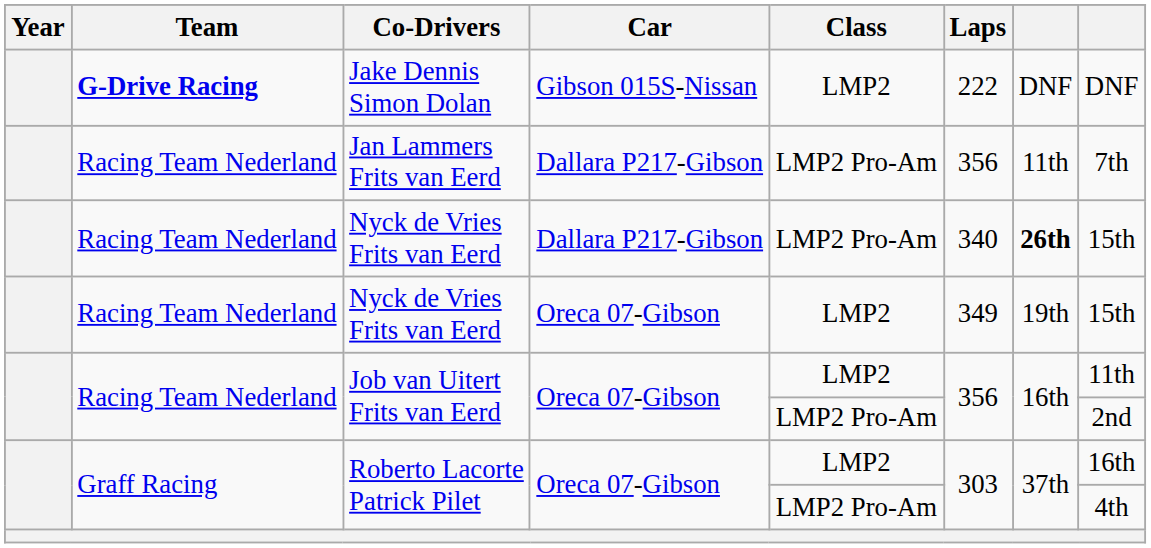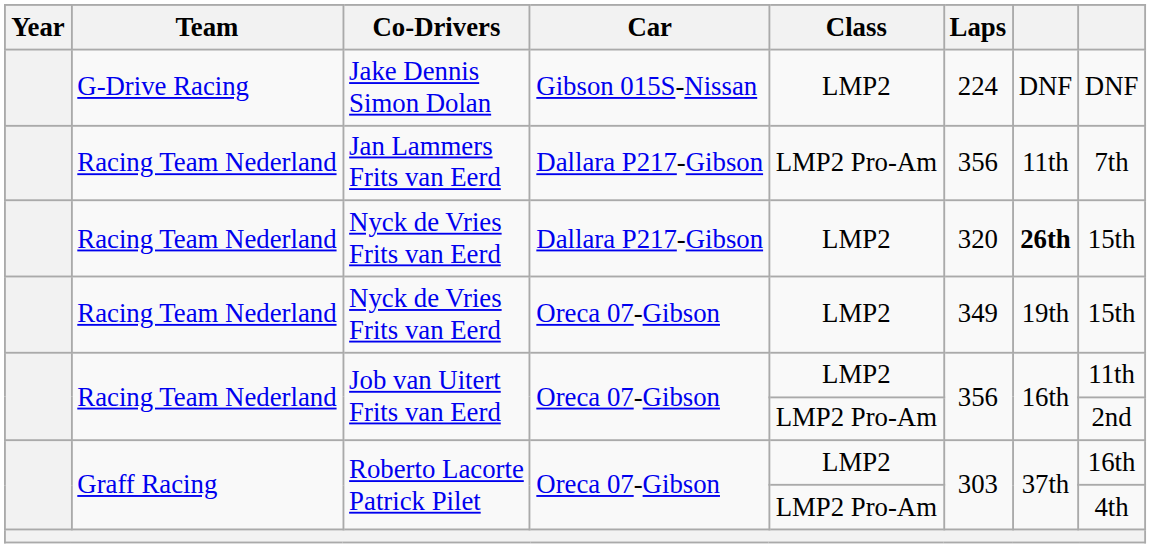Jake Dennis Simon Dolan | Team: bold -> normal
Jake Dennis Simon Dolan | Laps: 222 -> 224
Nyck de Vries Frits van Eerd / Dallara P217-Gibson | Class: LMP2 Pro-Am -> LMP2
Nyck de Vries Frits van Eerd / Dallara P217-Gibson | Laps: 340 -> 320
